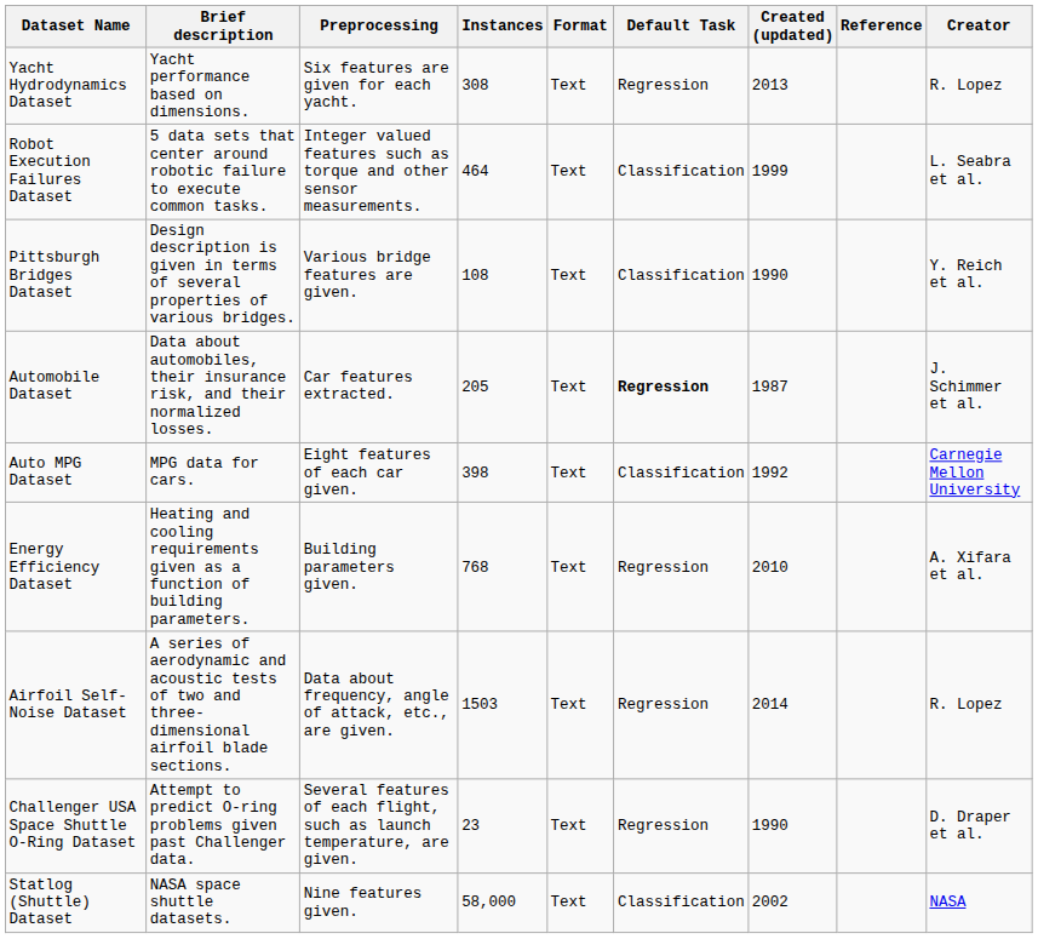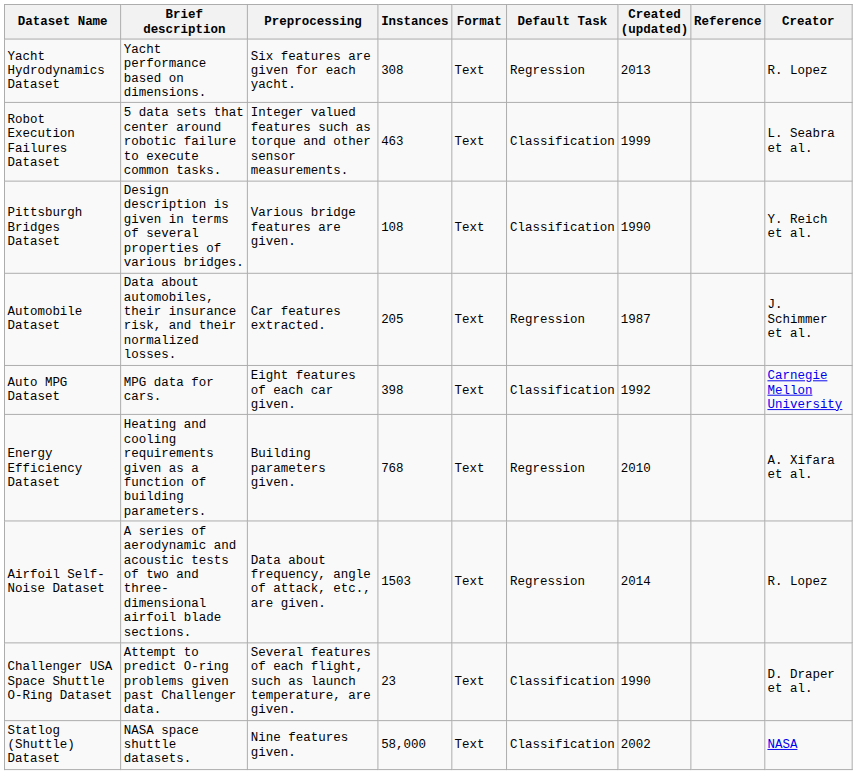Robot Execution Failures Dataset | Instances: 464 -> 463
Automobile Dataset | Default Task: bold -> normal
Challenger USA Space Shuttle O-Ring Dataset | Default Task: Regression -> Classification
